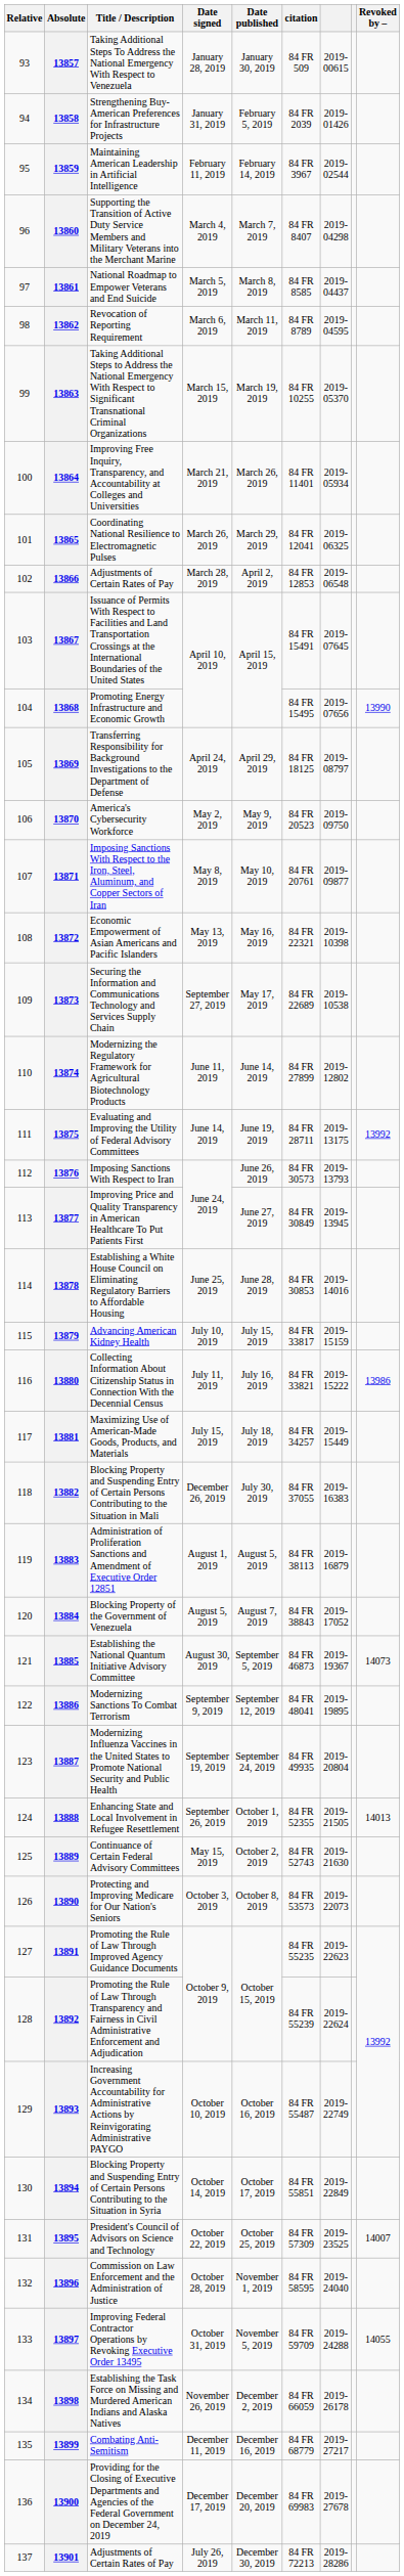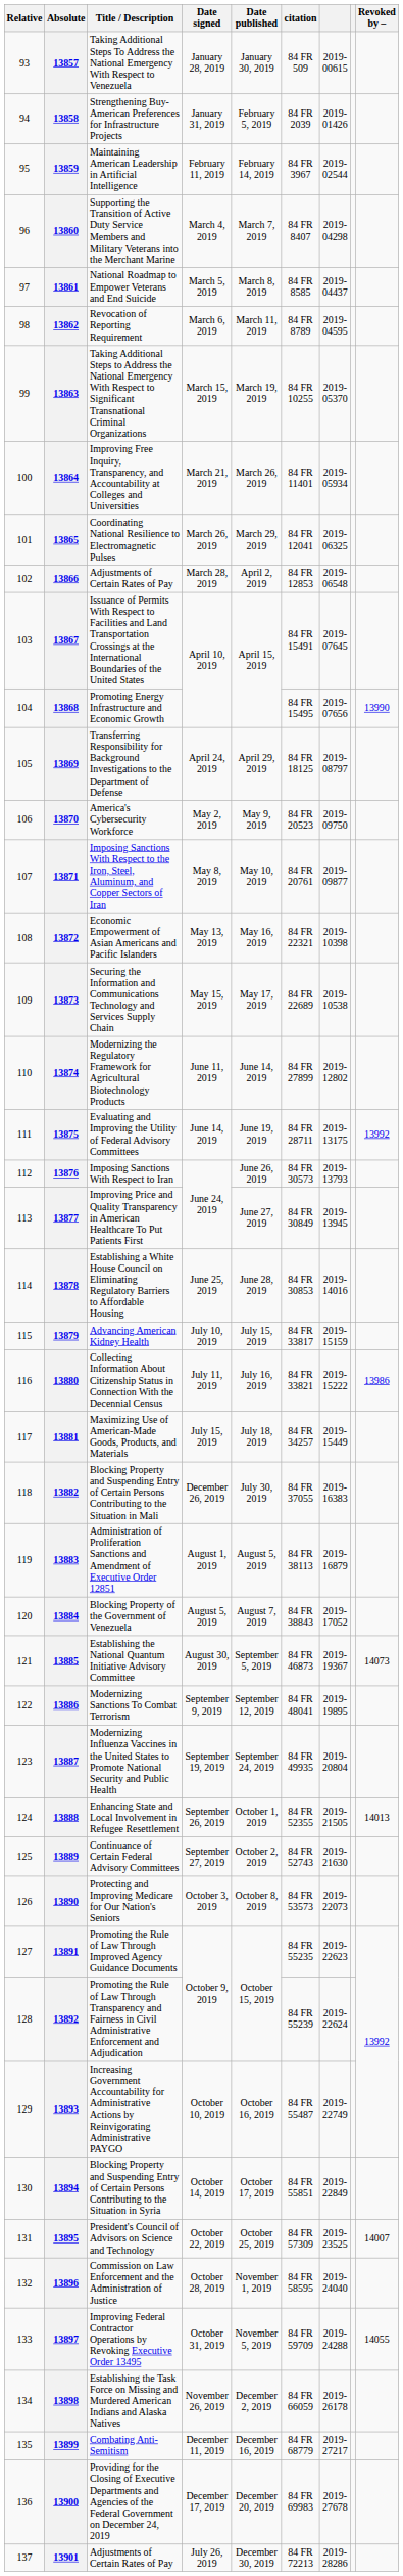13873 | Date signed: September 27, 2019 -> May 15, 2019
13889 | Date signed: May 15, 2019 -> September 27, 2019
